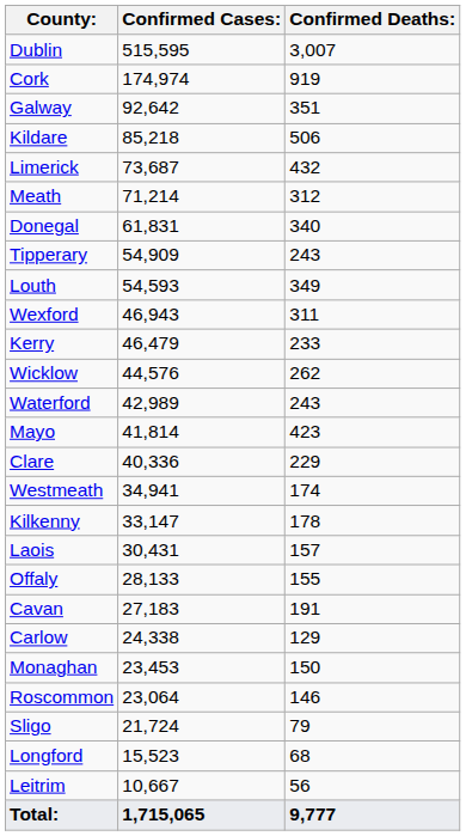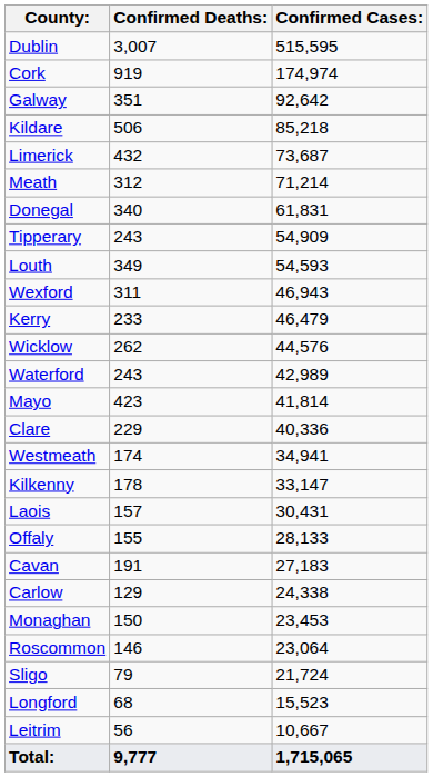columns swapped: Confirmed Cases: <-> Confirmed Deaths:
